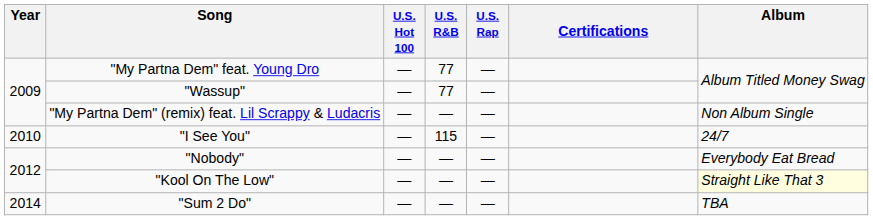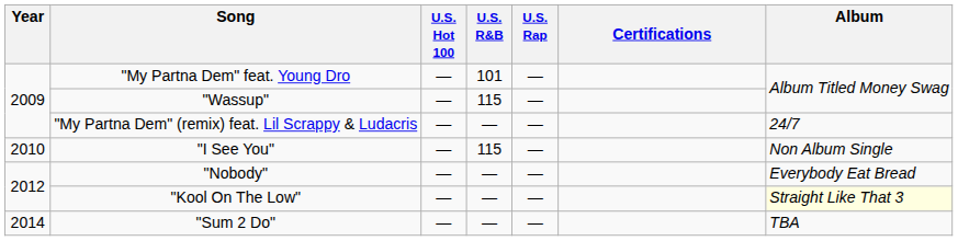"My Partna Dem" feat. Young Dro | U.S. R&B: 77 -> 101
"Wassup" | U.S. R&B: 77 -> 115
"My Partna Dem" (remix) feat. Lil Scrappy & Ludacris | Album: Non Album Single -> 24/7
"I See You" | Album: 24/7 -> Non Album Single
